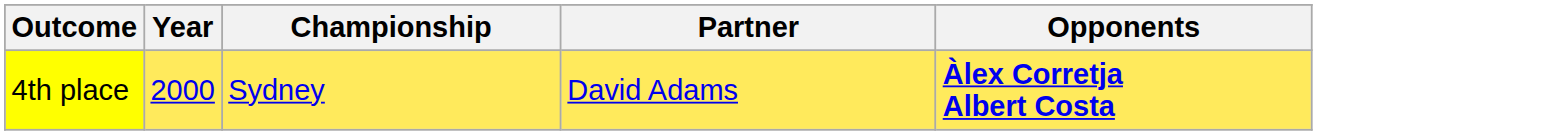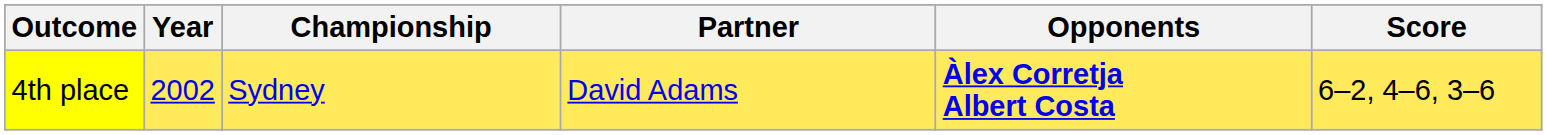+ column: Score | 6–2, 4–6, 3–6
4th place | Year: 2000 -> 2002
